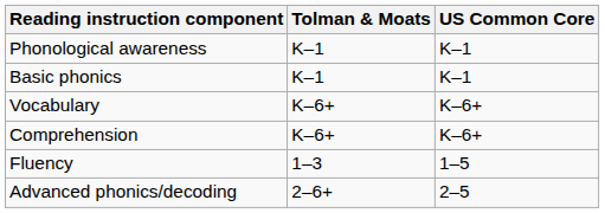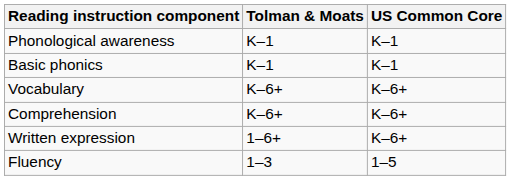+ row: Written expression | 1–6+ | K–6+
- row: Advanced phonics/decoding | 2–6+ | 2–5
